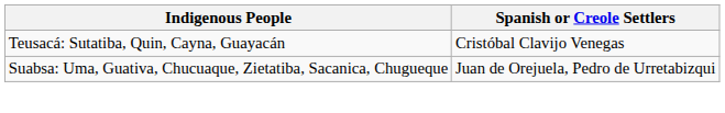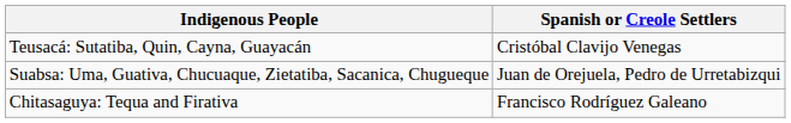+ row: Chitasaguya: Tequa and Firativa | Francisco Rodríguez Galeano
